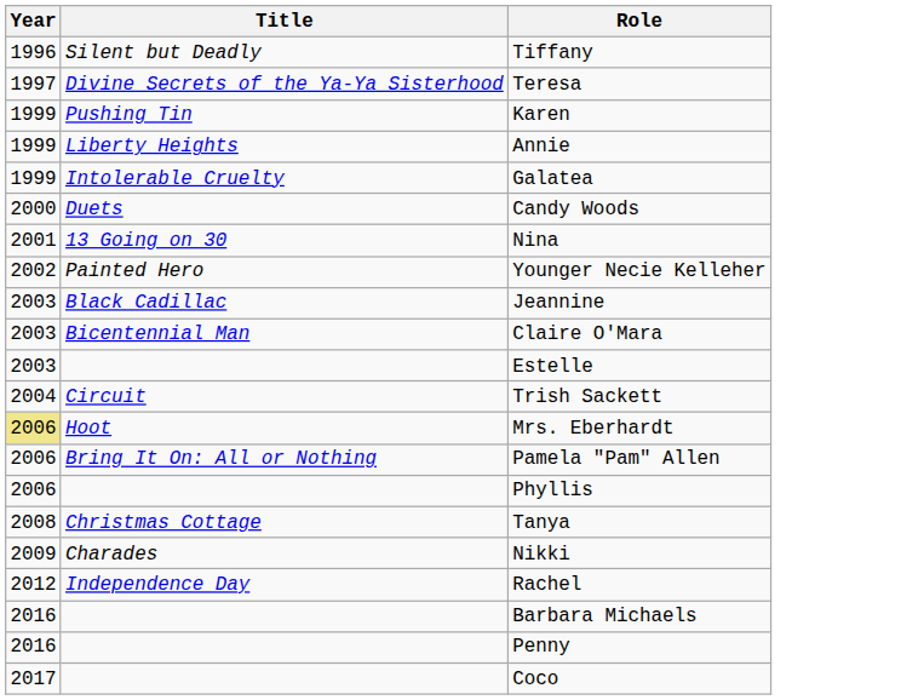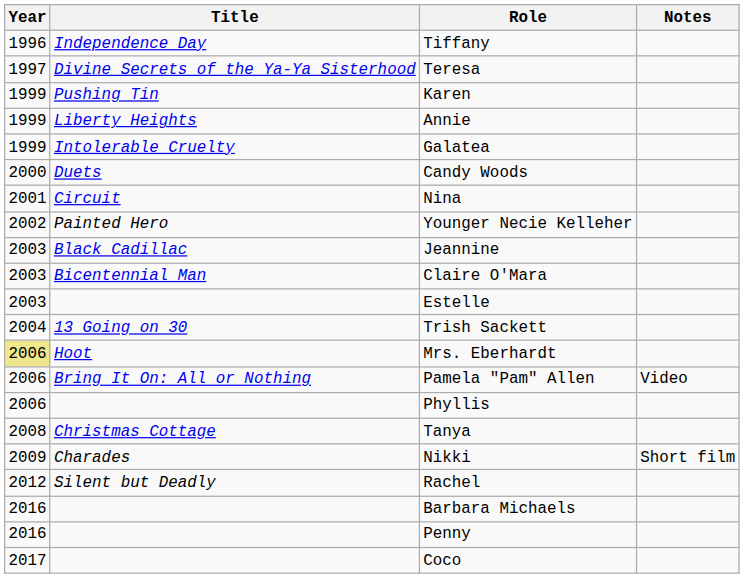+ column: Notes | Video | Short film
Tiffany | Title: Silent but Deadly -> Independence Day
Nina | Title: 13 Going on 30 -> Circuit
Trish Sackett | Title: Circuit -> 13 Going on 30
Rachel | Title: Independence Day -> Silent but Deadly
